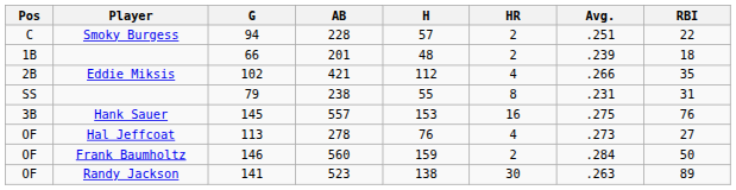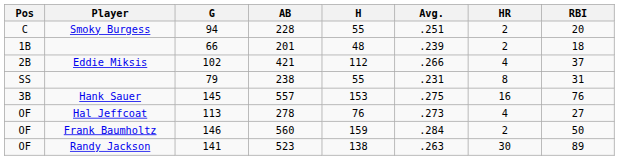columns swapped: Avg. <-> HR
94 | H: 57 -> 55
94 | RBI: 22 -> 20
102 | RBI: 35 -> 37
